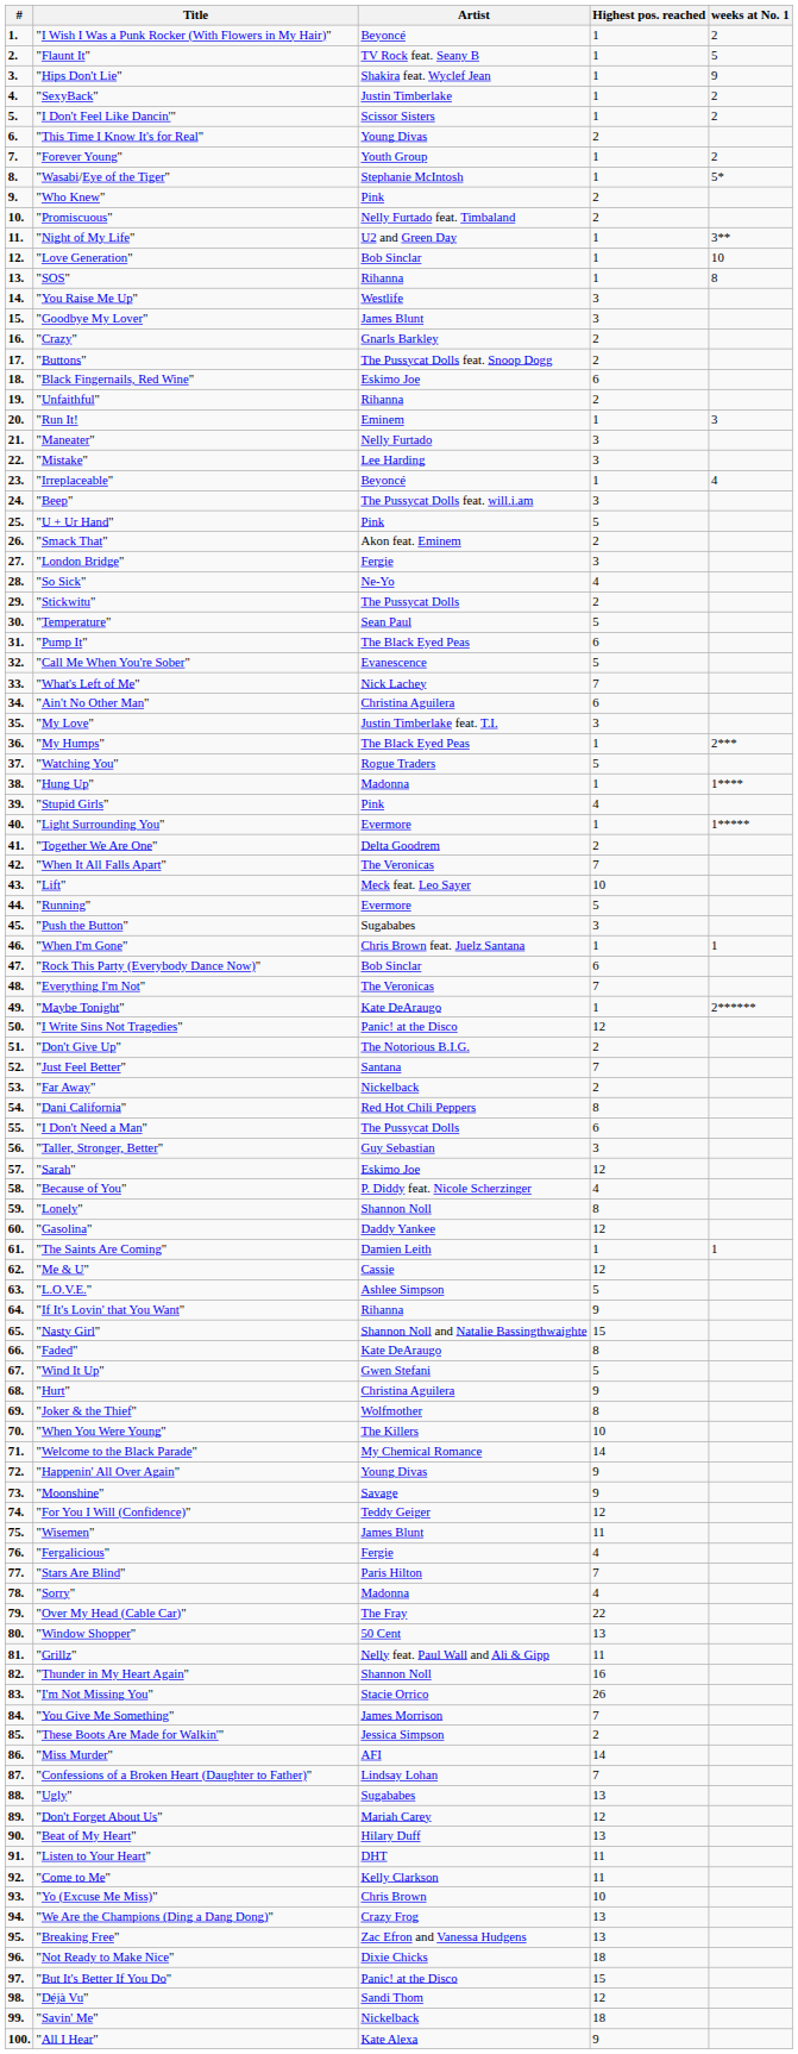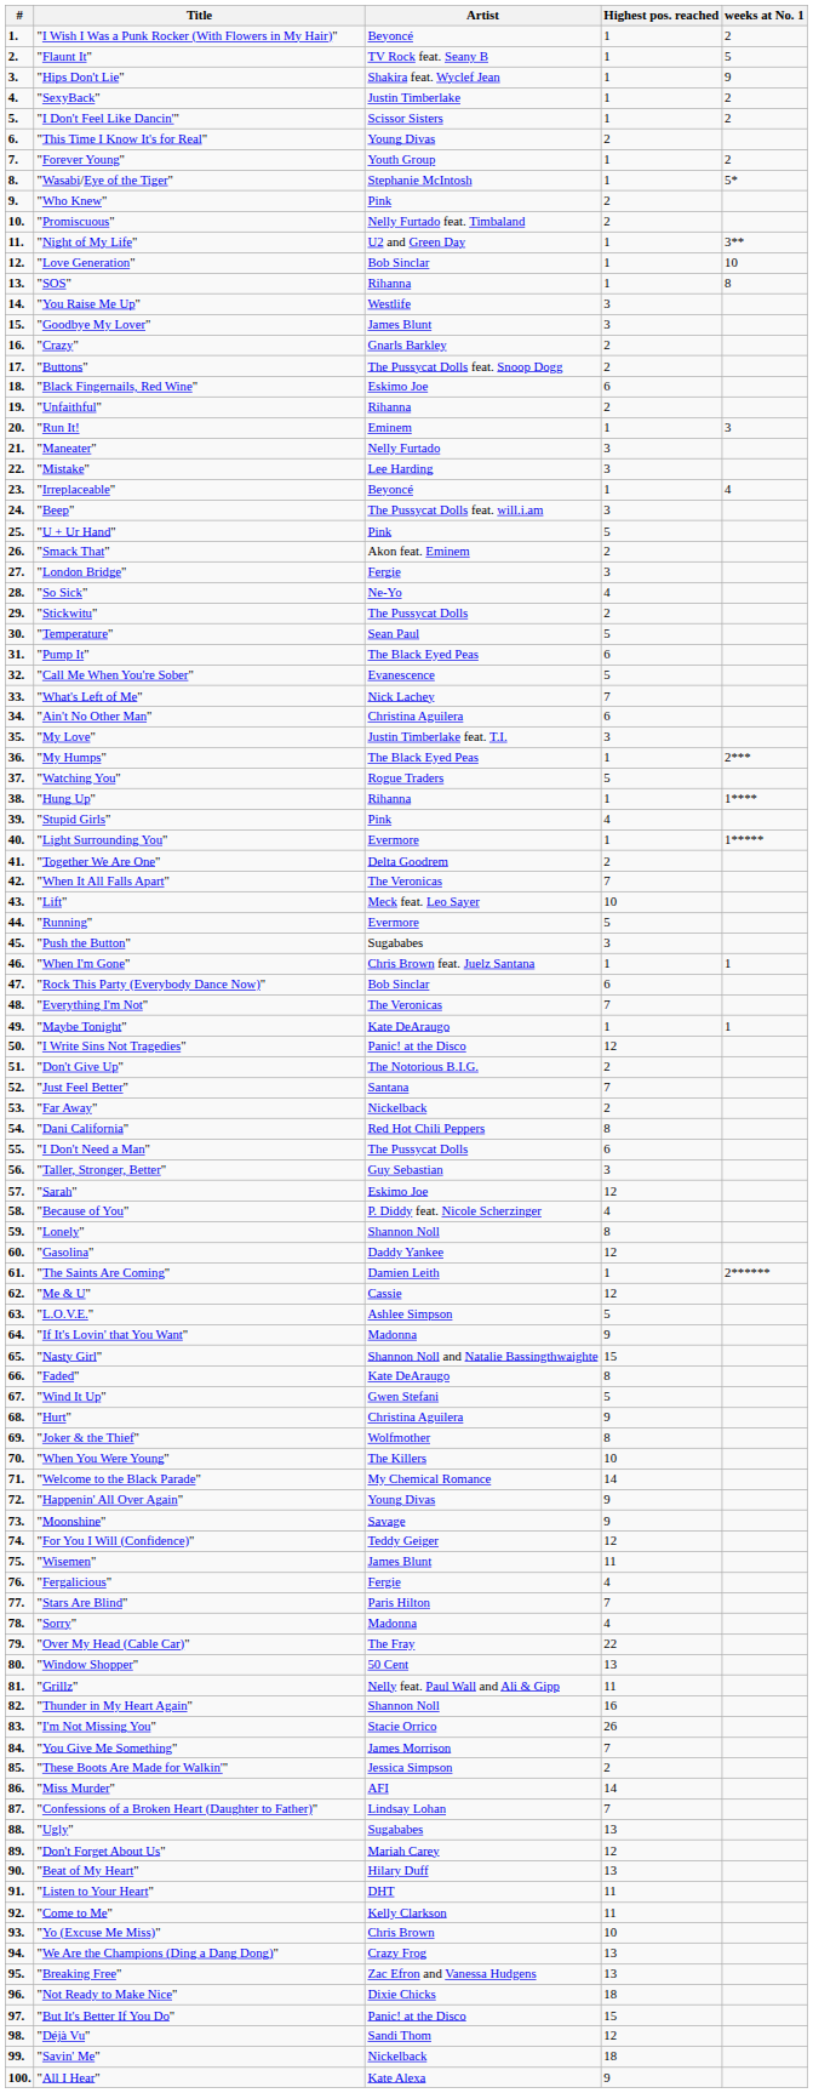"Hung Up" | Artist: Madonna -> Rihanna
"Maybe Tonight" | weeks at No. 1: 2****** -> 1
"The Saints Are Coming" | weeks at No. 1: 1 -> 2******
"If It's Lovin' that You Want" | Artist: Rihanna -> Madonna
